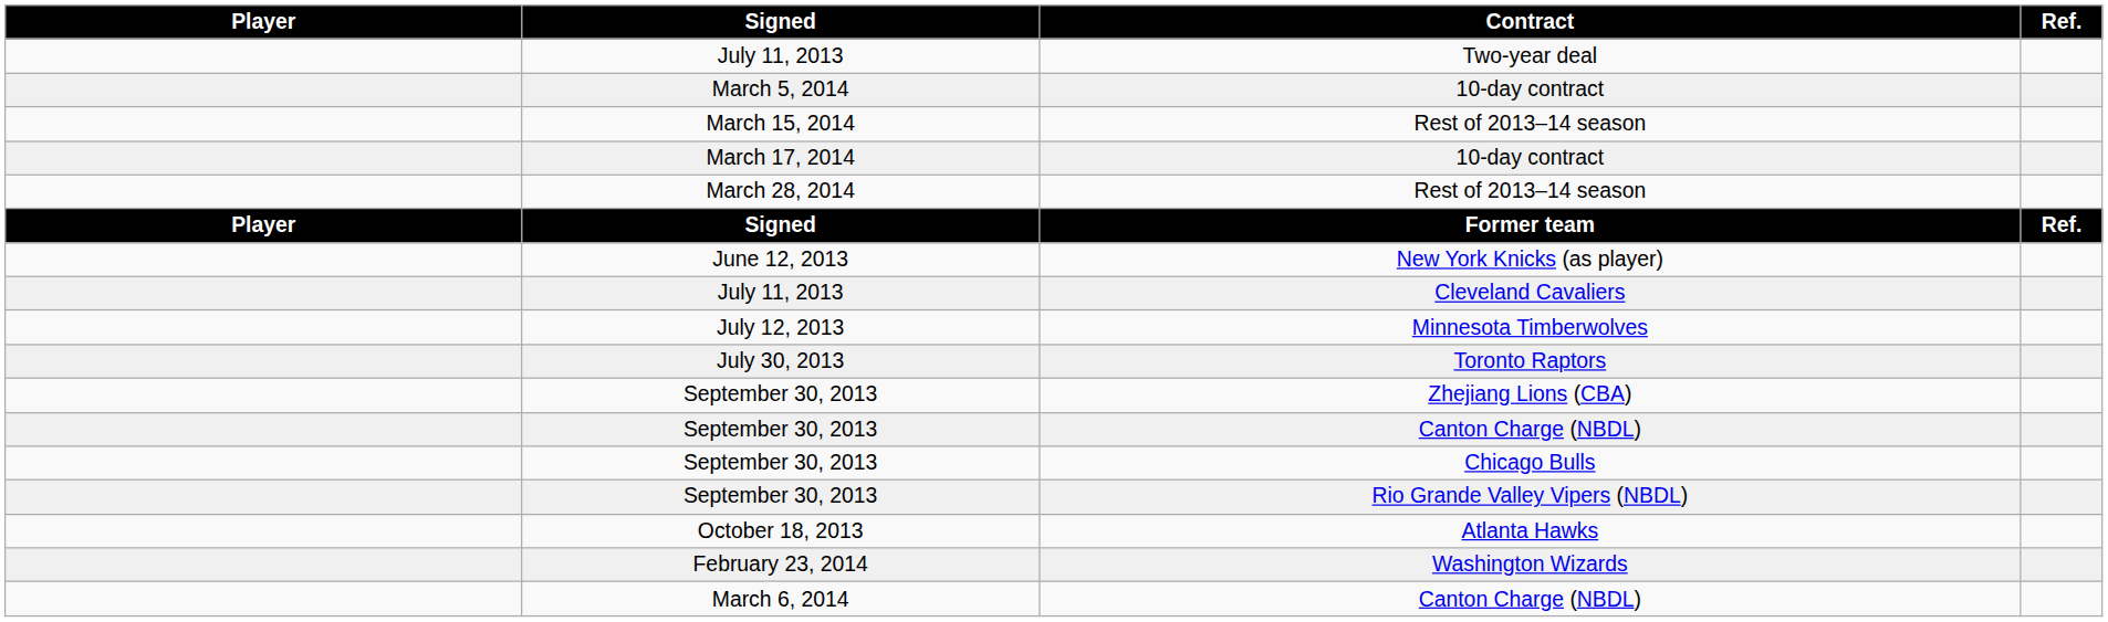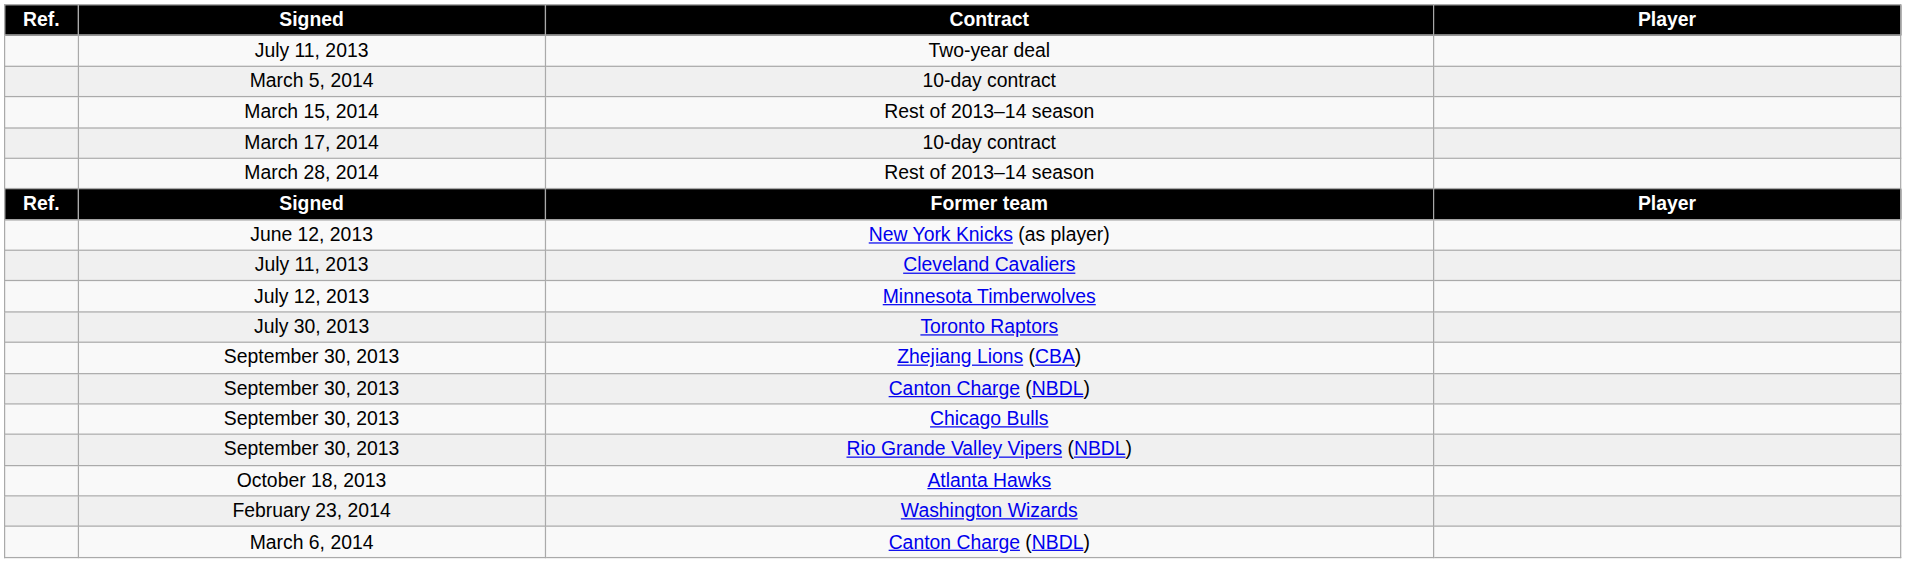columns swapped: Player <-> Ref.
